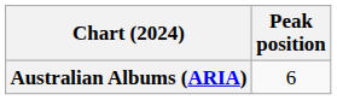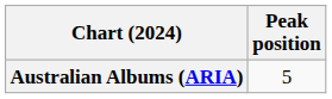Australian Albums (ARIA) | Peak position: 6 -> 5
